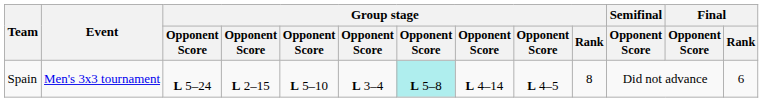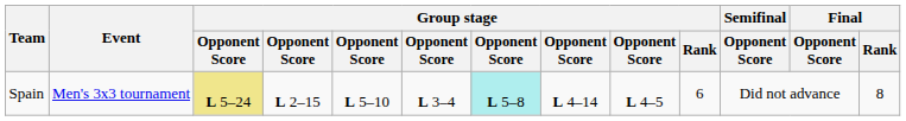Spain | column 3: no background -> khaki background
Spain | Group stage / Rank: 8 -> 6
Spain | Final / Rank: 6 -> 8
